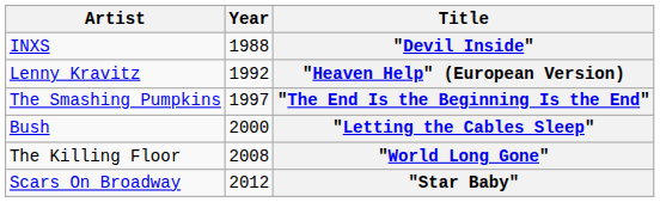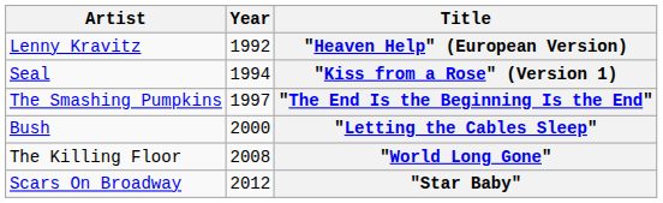- row: INXS | 1988 | "Devil Inside"
+ row: Seal | 1994 | "Kiss from a Rose" (Version 1)
